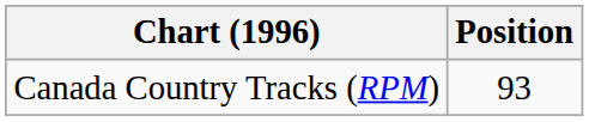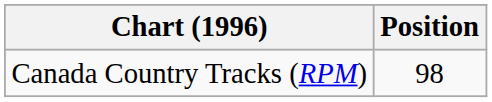Canada Country Tracks (RPM) | Position: 93 -> 98
